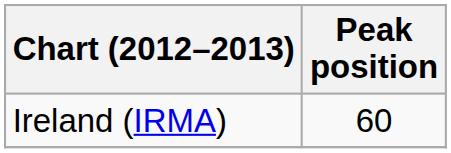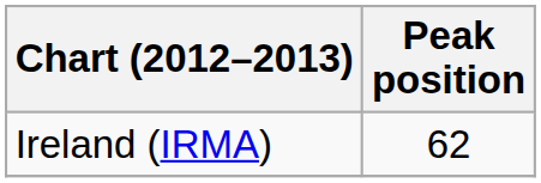Ireland (IRMA) | Peak position: 60 -> 62
